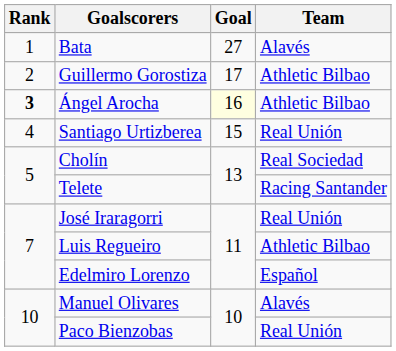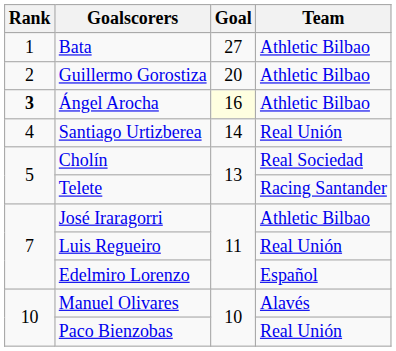Bata | Team: Alavés -> Athletic Bilbao
Guillermo Gorostiza | Goal: 17 -> 20
Santiago Urtizberea | Goal: 15 -> 14
José Iraragorri | Team: Real Unión -> Athletic Bilbao
Luis Regueiro | Team: Athletic Bilbao -> Real Unión
